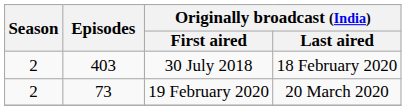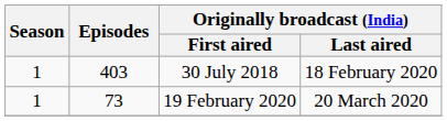30 July 2018 | Season: 2 -> 1
19 February 2020 | Season: 2 -> 1
